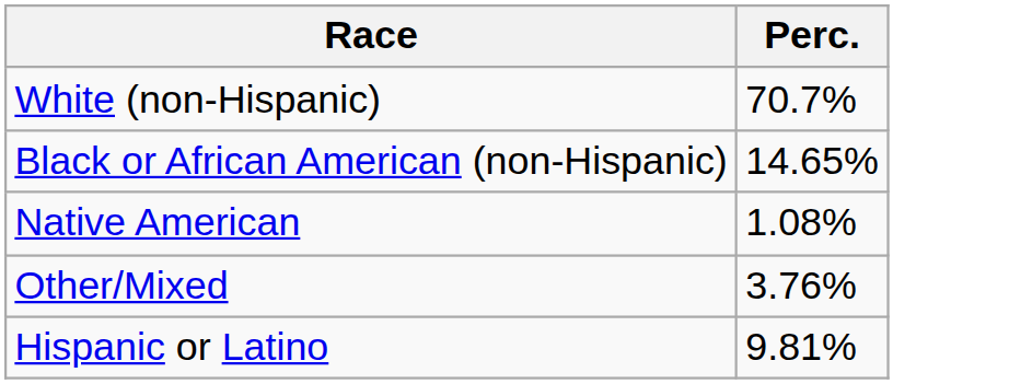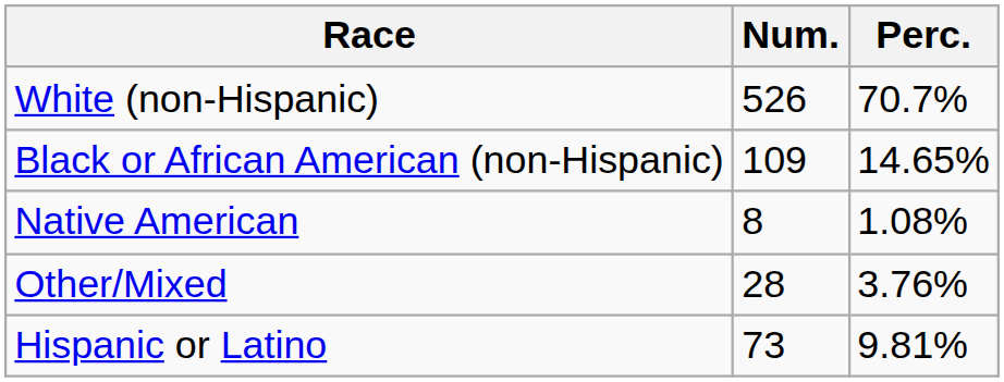+ column: Num. | 526 | 109 | 8 | 28 | 73
